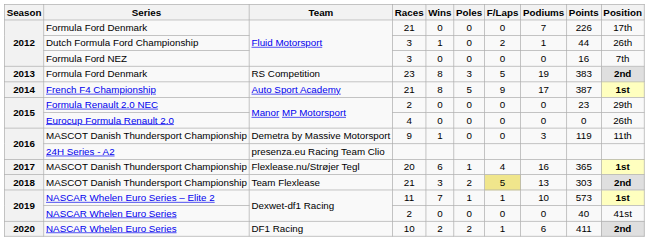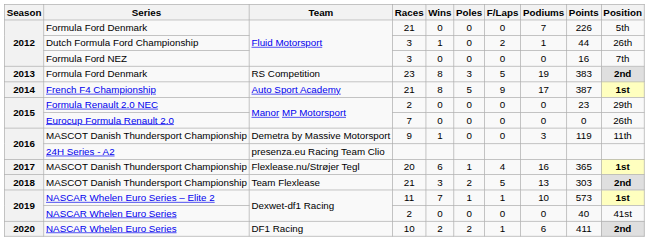Formula Ford Denmark / Fluid Motorsport | Position: 17th -> 5th
Eurocup Formula Renault 2.0 | Races: 4 -> 7
MASCOT Danish Thundersport Championship / Team Flexlease | F/Laps: khaki background -> no background
